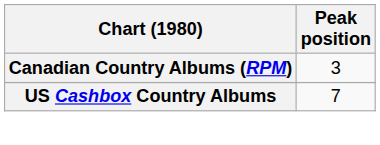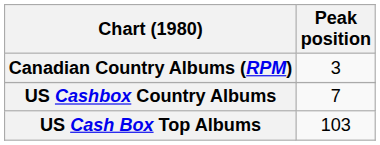+ row: US Cash Box Top Albums | 103
